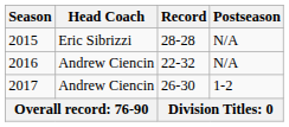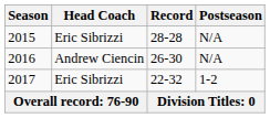2016 | Record: 22-32 -> 26-30
2017 | Head Coach: Andrew Ciencin -> Eric Sibrizzi
2017 | Record: 26-30 -> 22-32
